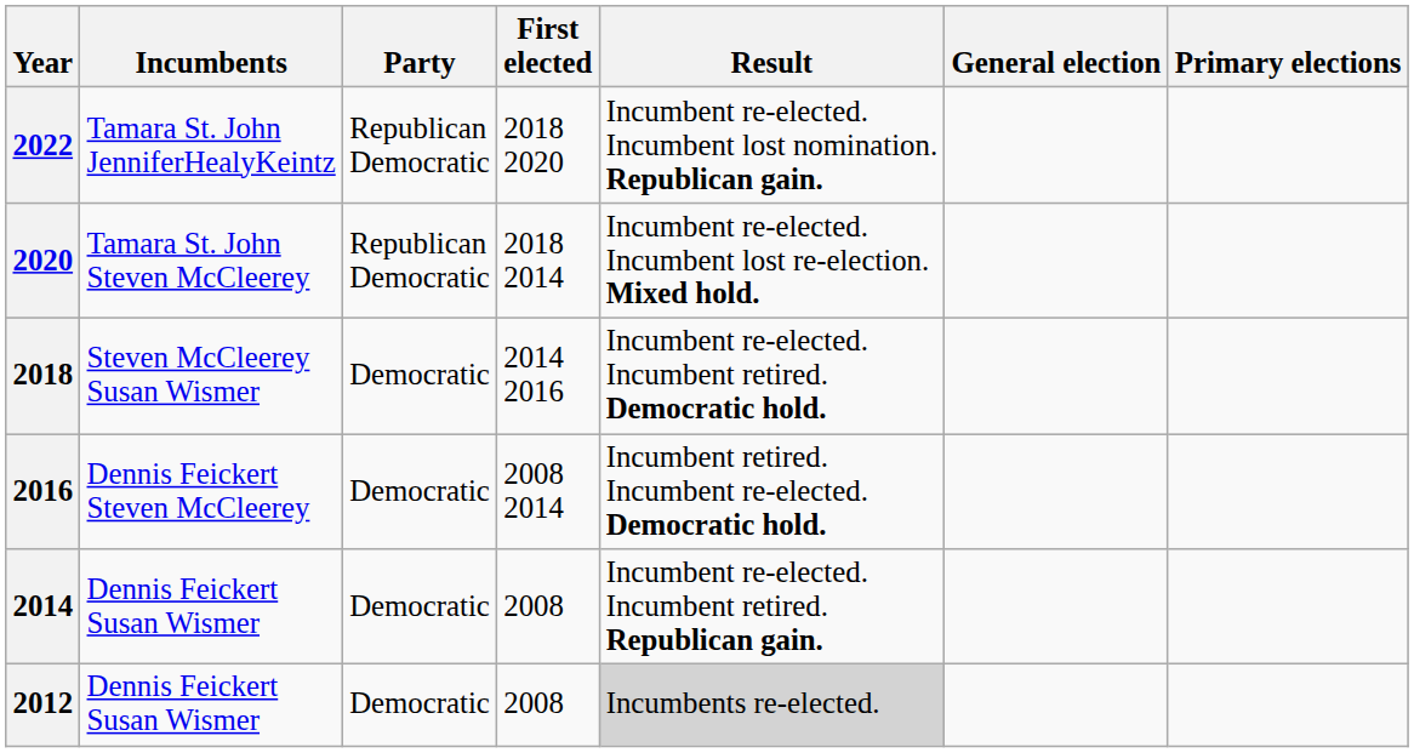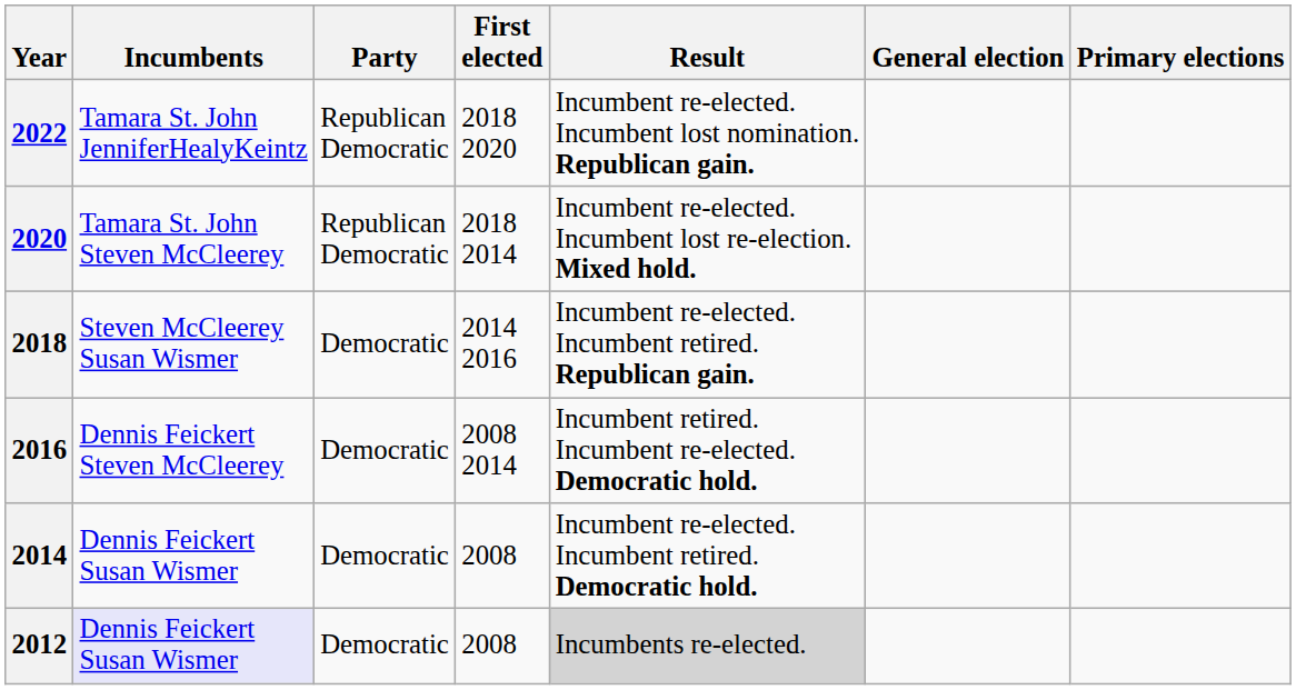2018 | Result: Incumbent re-elected. Incumbent retired. Democratic hold. -> Incumbent re-elected. Incumbent retired. Republican gain.
2014 | Result: Incumbent re-elected. Incumbent retired. Republican gain. -> Incumbent re-elected. Incumbent retired. Democratic hold.
2012 | Incumbents: no background -> lavender background
